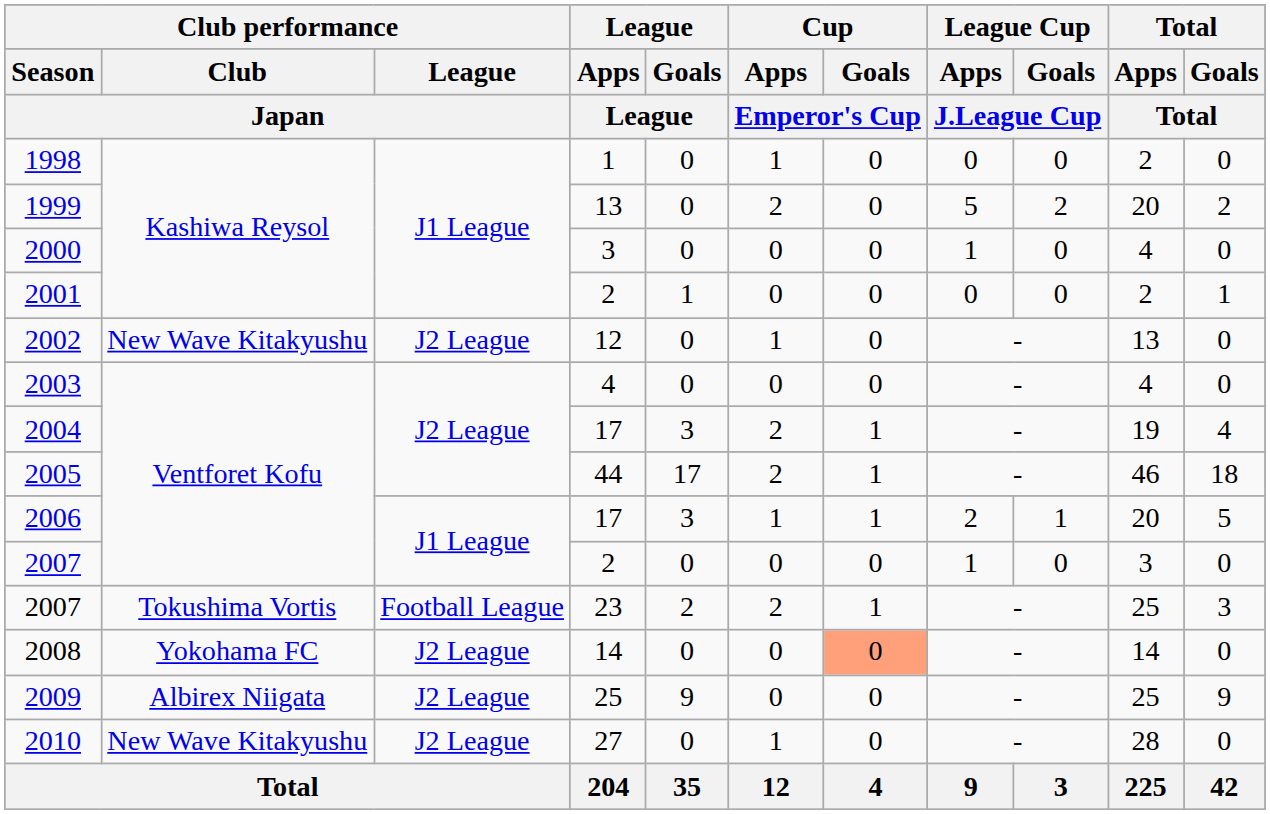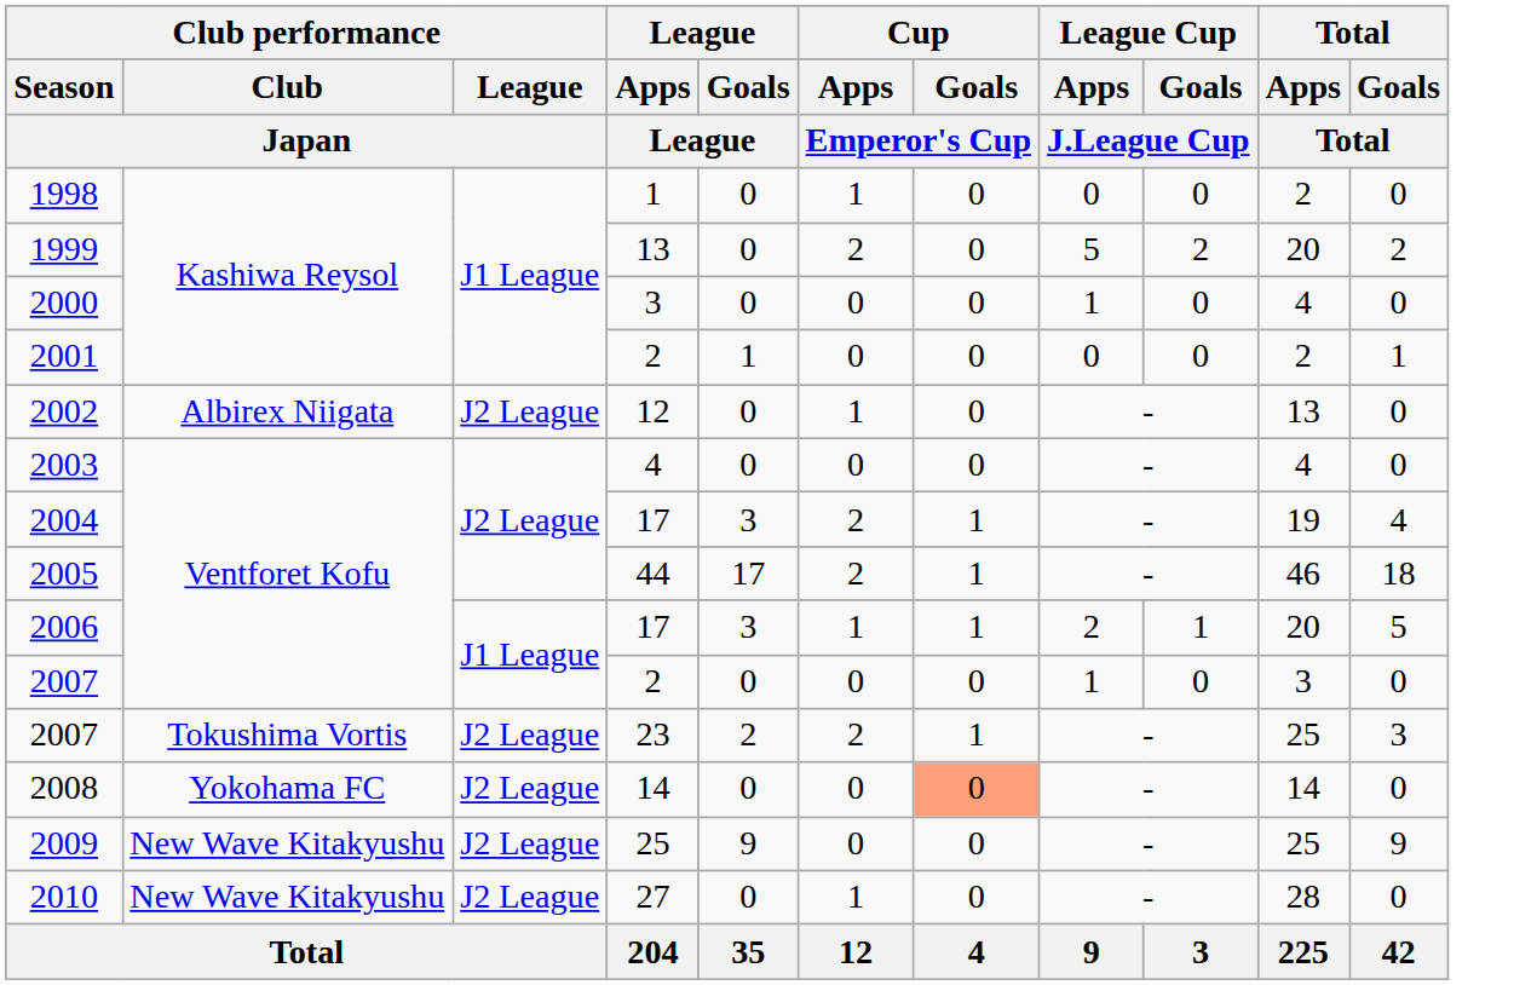2002 | Club performance / Club / Japan: New Wave Kitakyushu -> Albirex Niigata
2007 / 23 | Club performance / League / Japan: Football League -> J2 League
2009 | Club performance / Club / Japan: Albirex Niigata -> New Wave Kitakyushu
